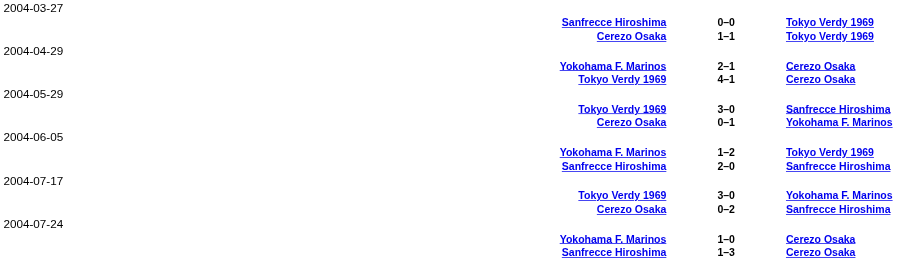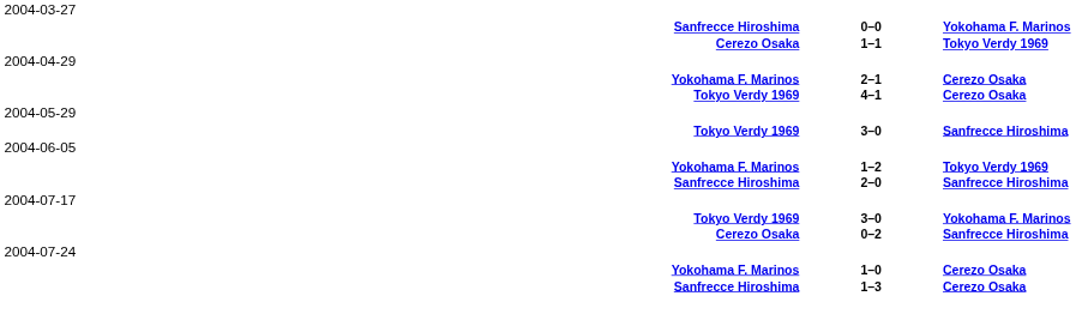0–0 | column 3: Tokyo Verdy 1969 -> Yokohama F. Marinos
- row: Cerezo Osaka | 0–1 | Yokohama F. Marinos
